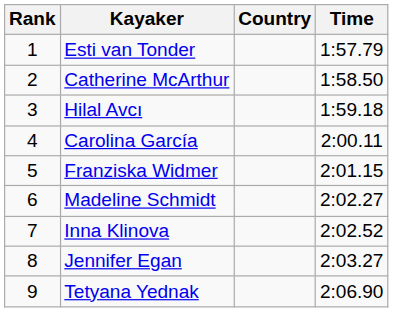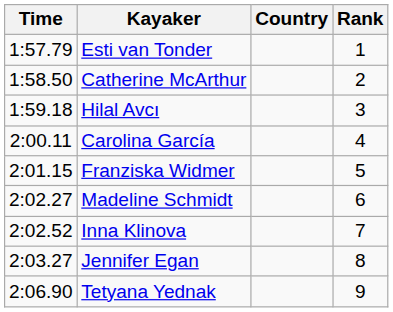columns swapped: Rank <-> Time
